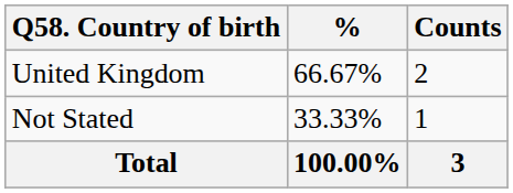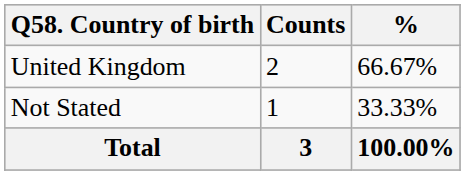columns swapped: Counts <-> %
